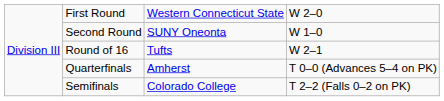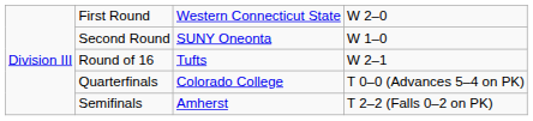Quarterfinals | column 3: Amherst -> Colorado College
Semifinals | column 3: Colorado College -> Amherst
